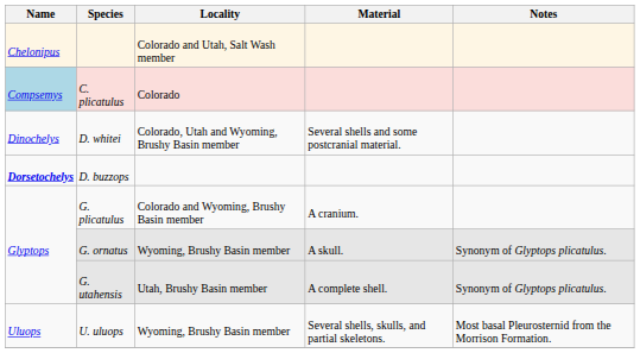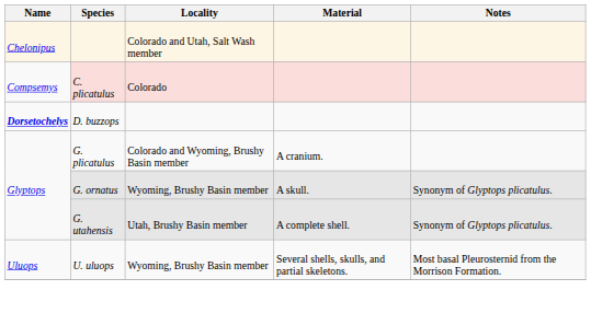C. plicatulus | Name: lightblue background -> no background
- row: Dinochelys | D. whitei | Colorado, Utah and Wyoming, Brushy Basin member | Several shells and some postcranial material.
